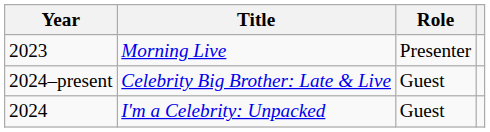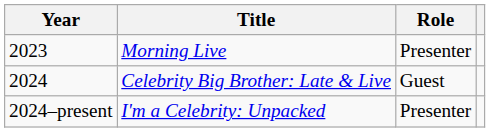Celebrity Big Brother: Late & Live | Year: 2024–present -> 2024
I'm a Celebrity: Unpacked | Year: 2024 -> 2024–present
I'm a Celebrity: Unpacked | Role: Guest -> Presenter
